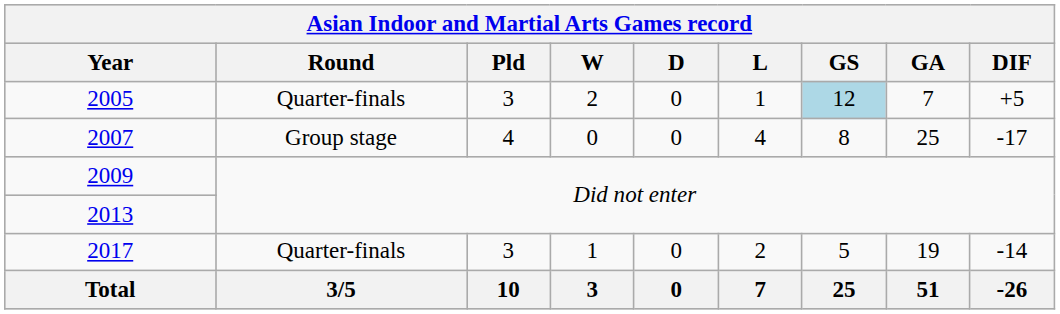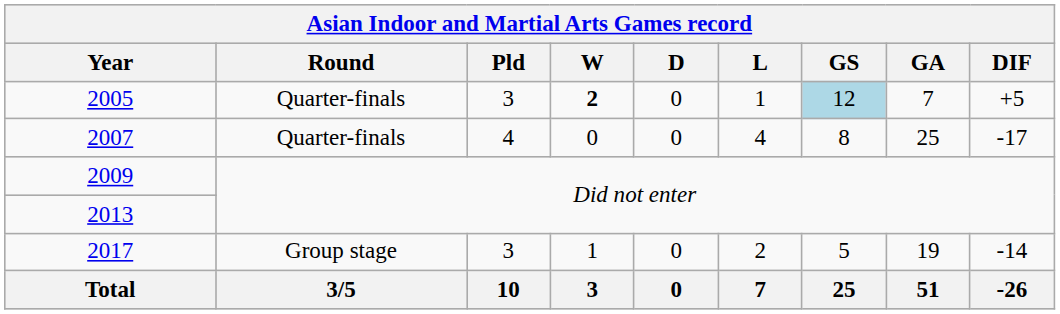2005 | W: normal -> bold
2007 | Round: Group stage -> Quarter-finals
2017 | Round: Quarter-finals -> Group stage
